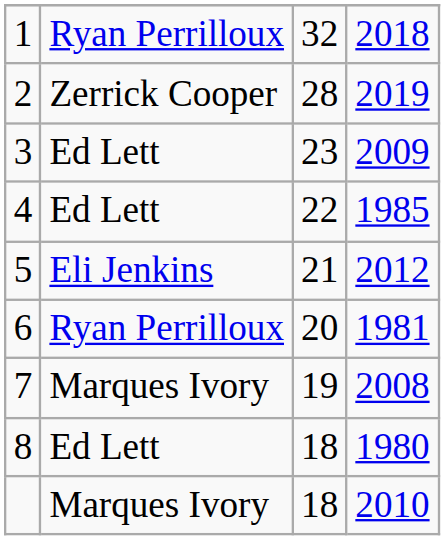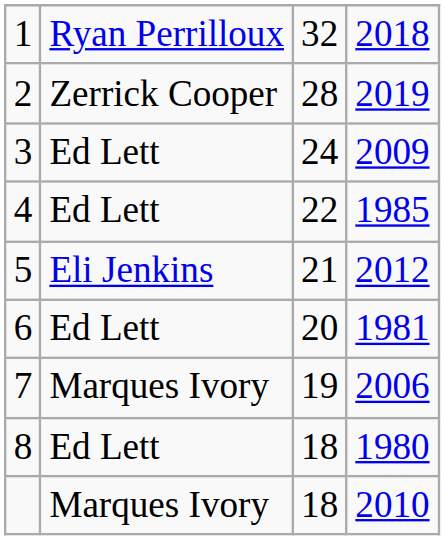3 | column 3: 23 -> 24
6 | column 2: Ryan Perrilloux -> Ed Lett
7 | column 4: 2008 -> 2006
